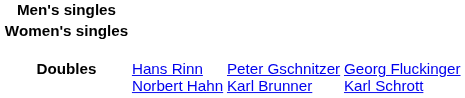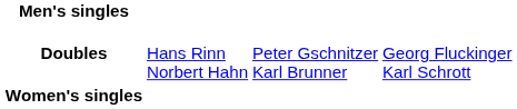rows swapped: Doubles <-> Women's singles
